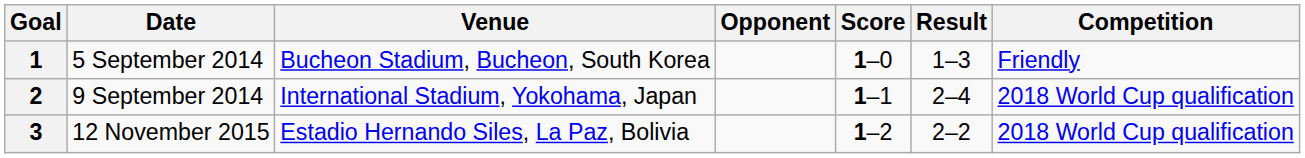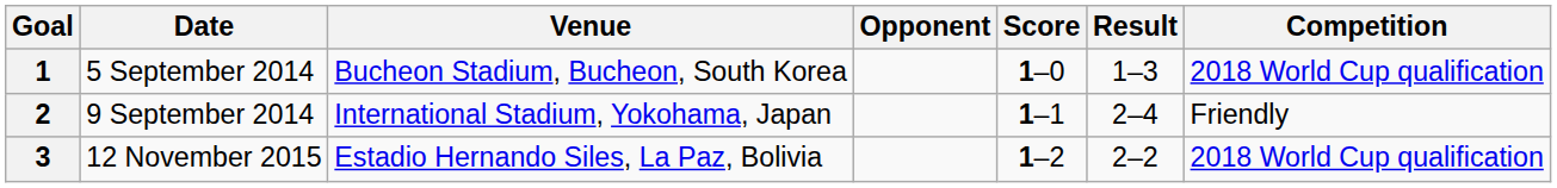1 | Competition: Friendly -> 2018 World Cup qualification
2 | Competition: 2018 World Cup qualification -> Friendly
